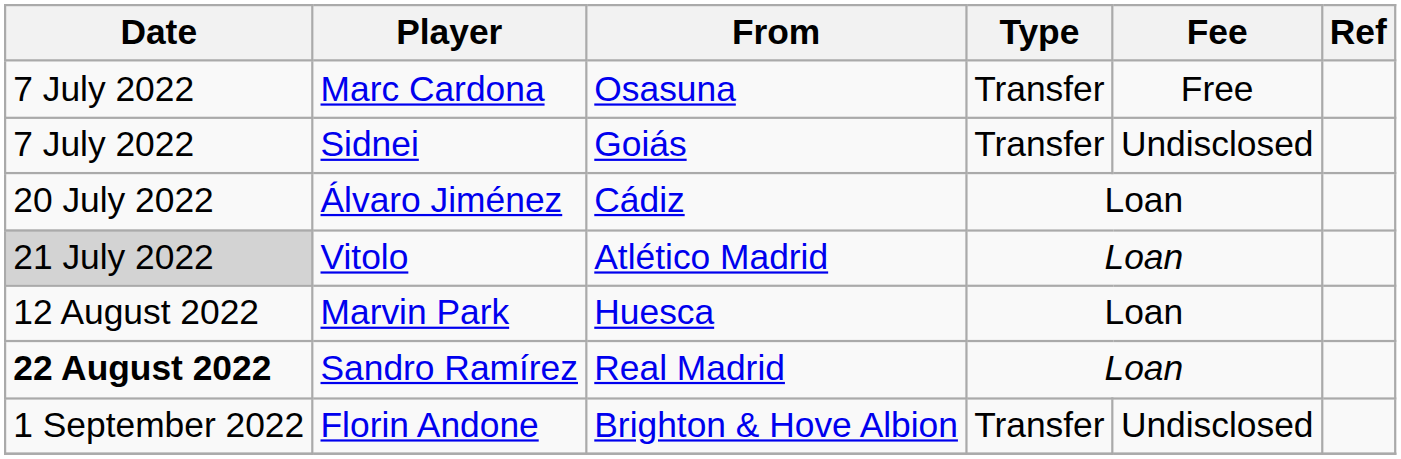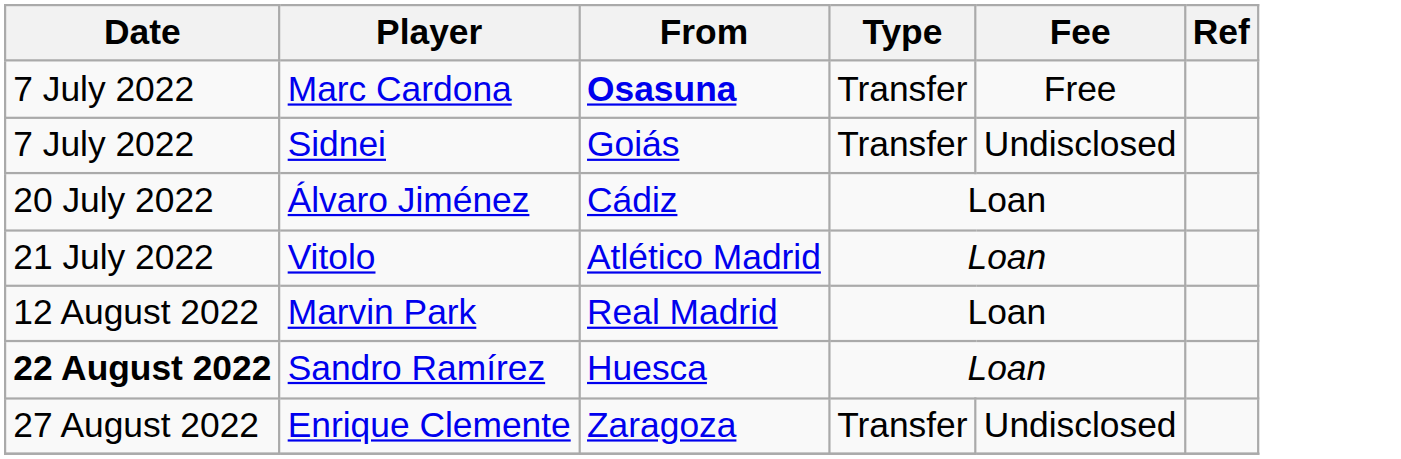Marc Cardona | From: normal -> bold
Vitolo | Date: lightgrey background -> no background
Marvin Park | From: Huesca -> Real Madrid
Sandro Ramírez | From: Real Madrid -> Huesca
+ row: 27 August 2022 | Enrique Clemente | Zaragoza | Transfer | Undisclosed
- row: 1 September 2022 | Florin Andone | Brighton & Hove Albion | Transfer | Undisclosed
